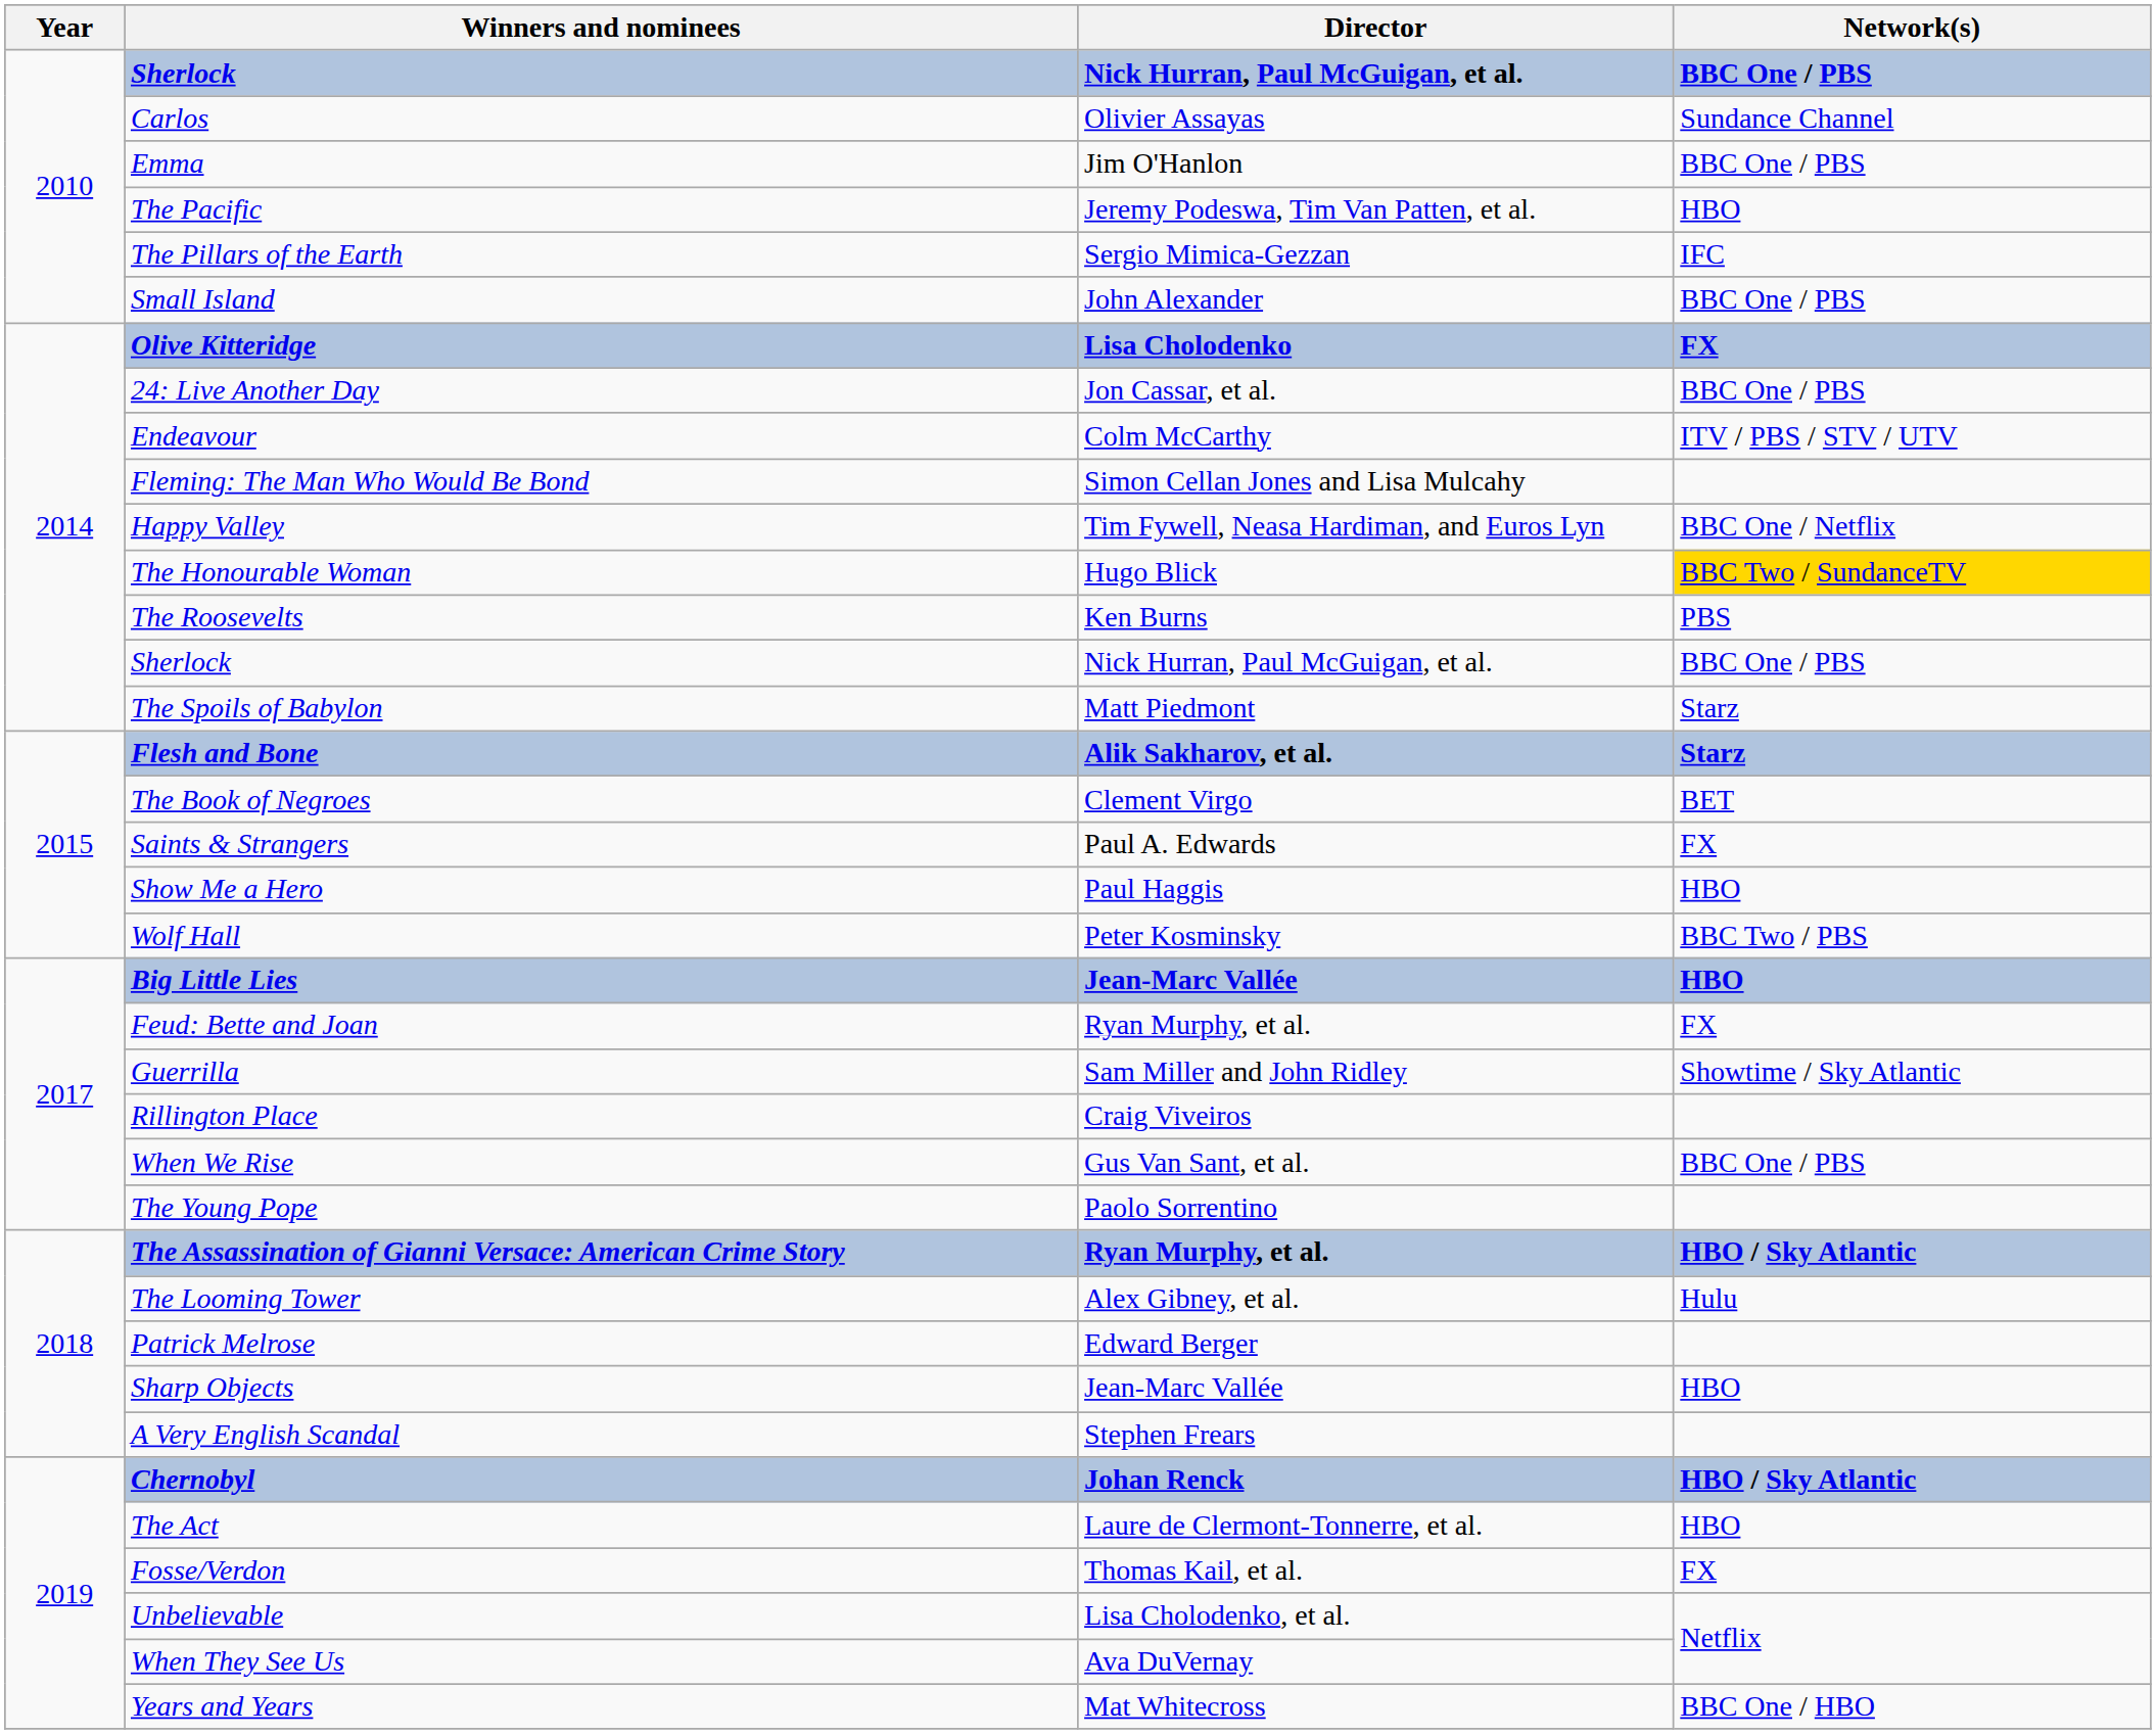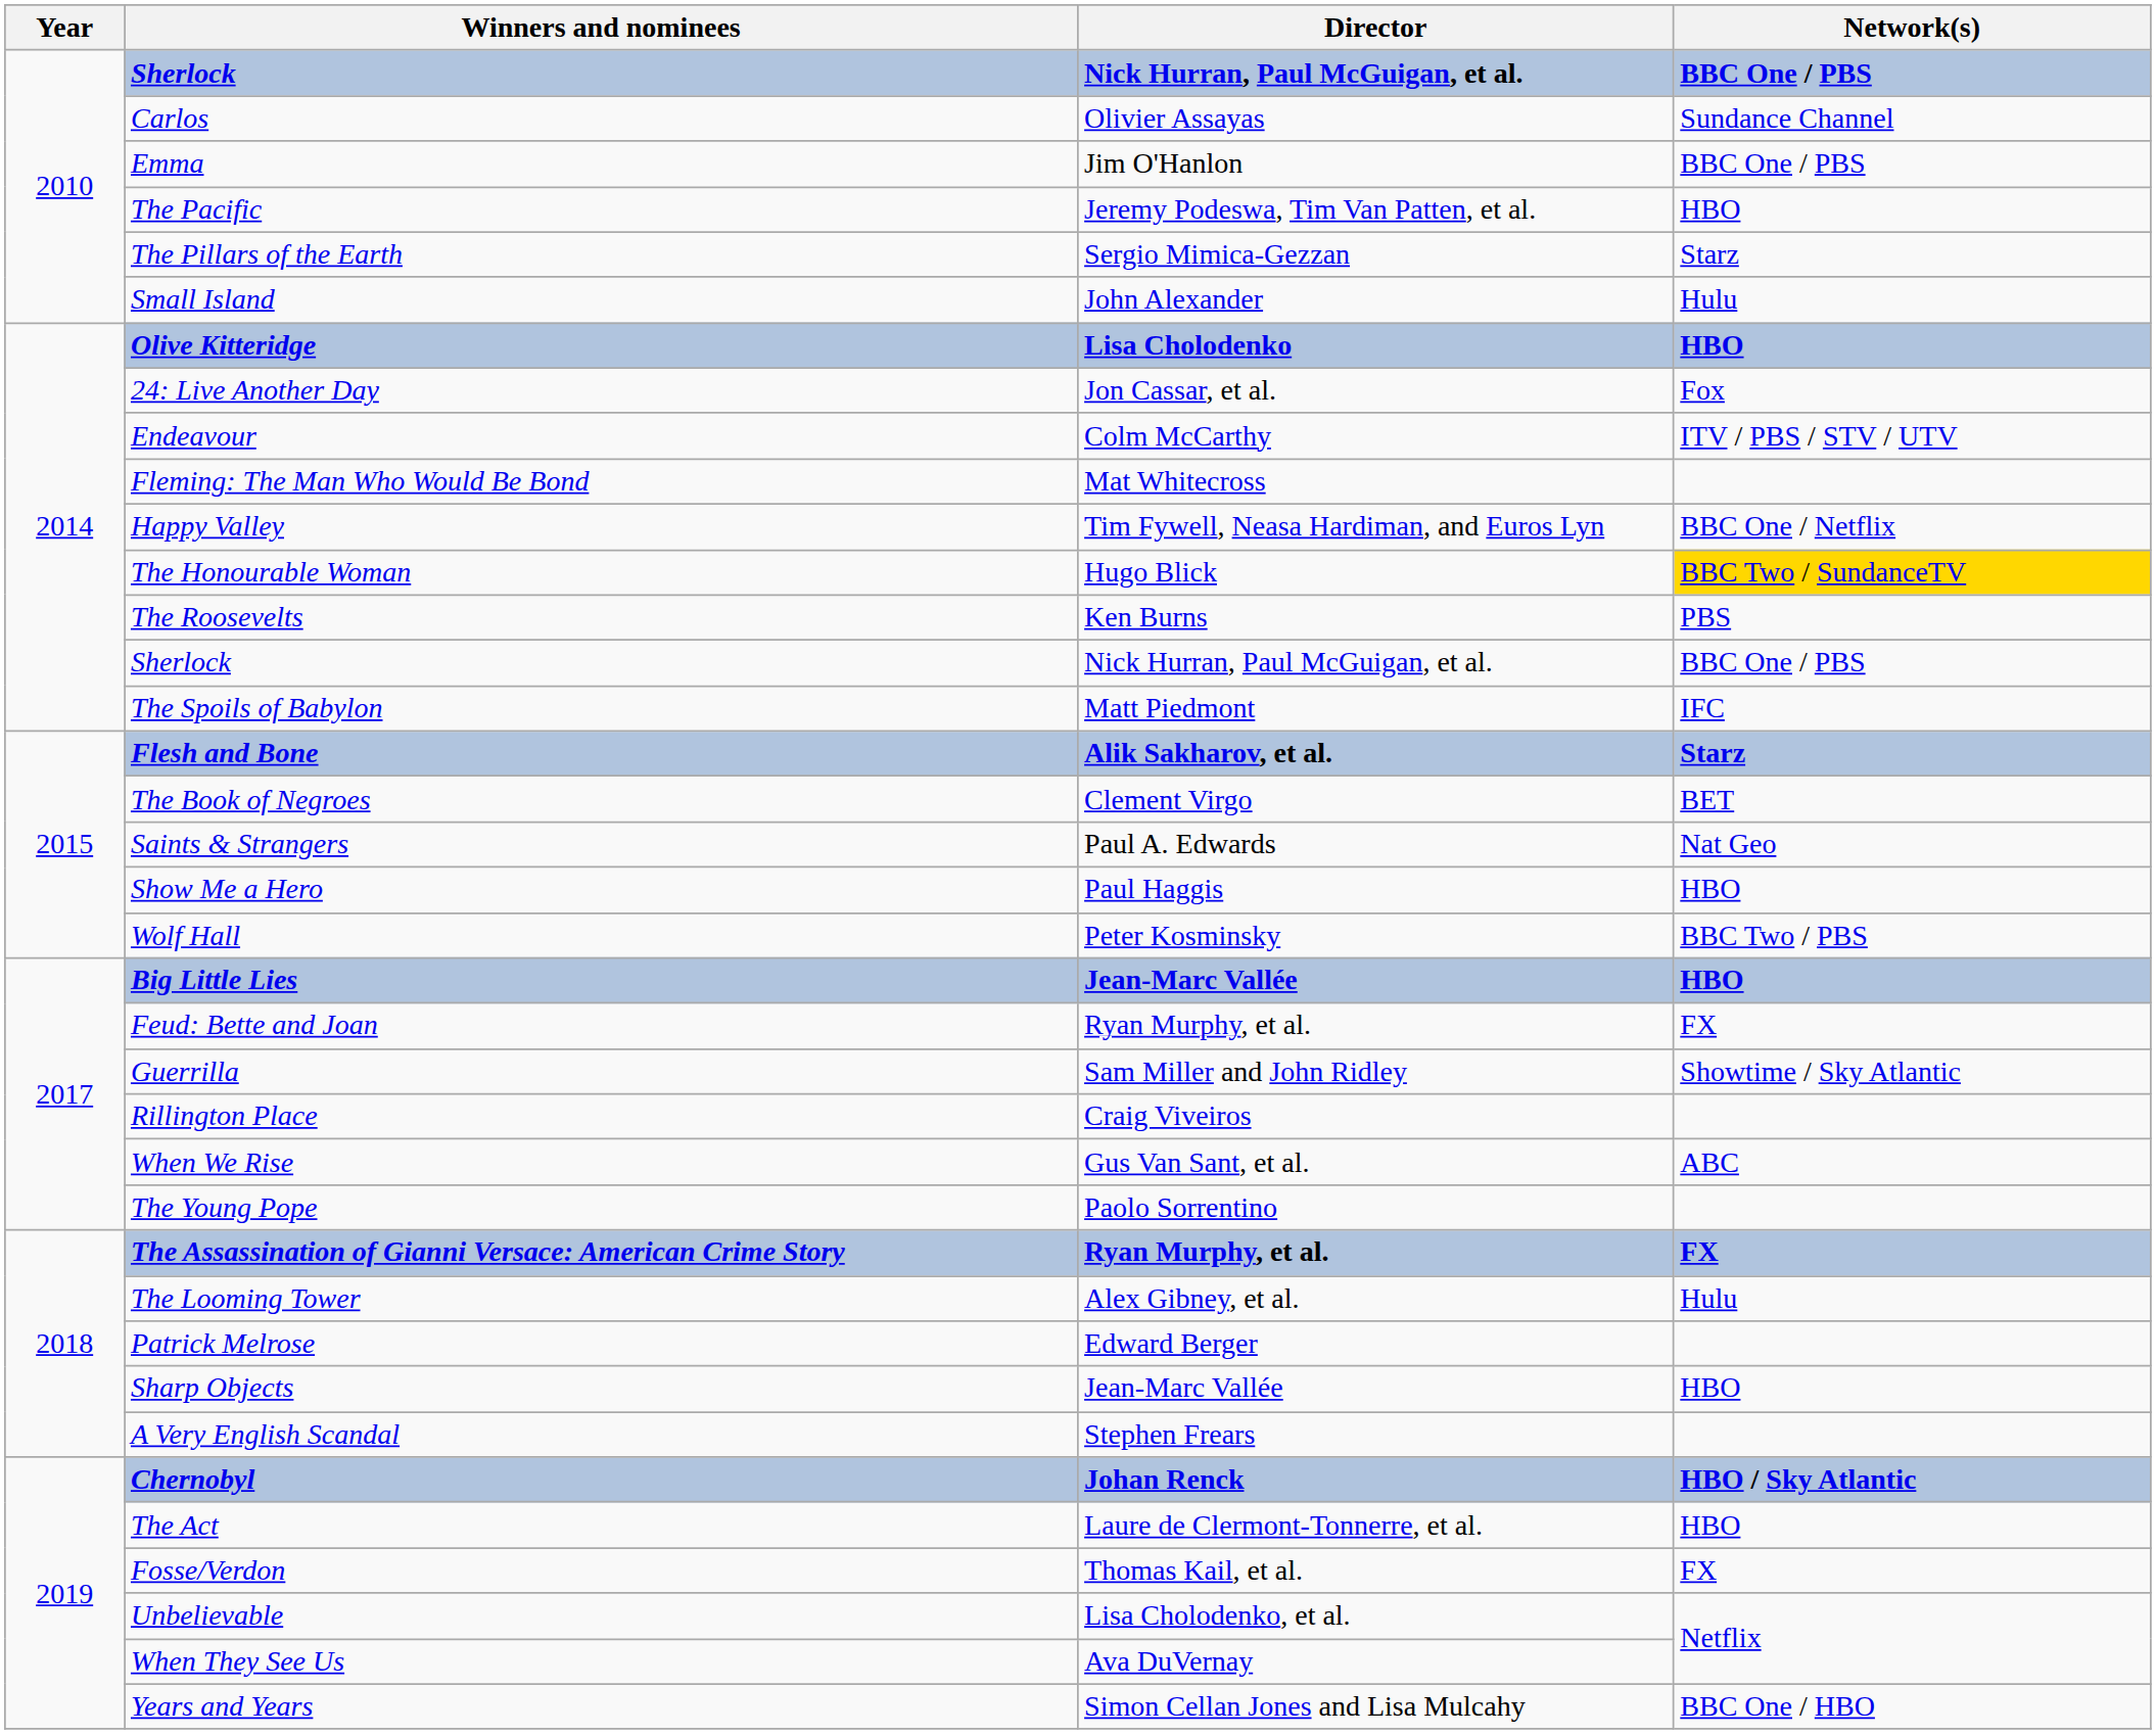The Pillars of the Earth | Network(s): IFC -> Starz
Small Island | Network(s): BBC One / PBS -> Hulu
Olive Kitteridge | Network(s): FX -> HBO
24: Live Another Day | Network(s): BBC One / PBS -> Fox
Fleming: The Man Who Would Be Bond | Director: Simon Cellan Jones and Lisa Mulcahy -> Mat Whitecross
The Spoils of Babylon | Network(s): Starz -> IFC
Saints & Strangers | Network(s): FX -> Nat Geo
When We Rise | Network(s): BBC One / PBS -> ABC
The Assassination of Gianni Versace: American Crime Story | Network(s): HBO / Sky Atlantic -> FX
Years and Years | Director: Mat Whitecross -> Simon Cellan Jones and Lisa Mulcahy
